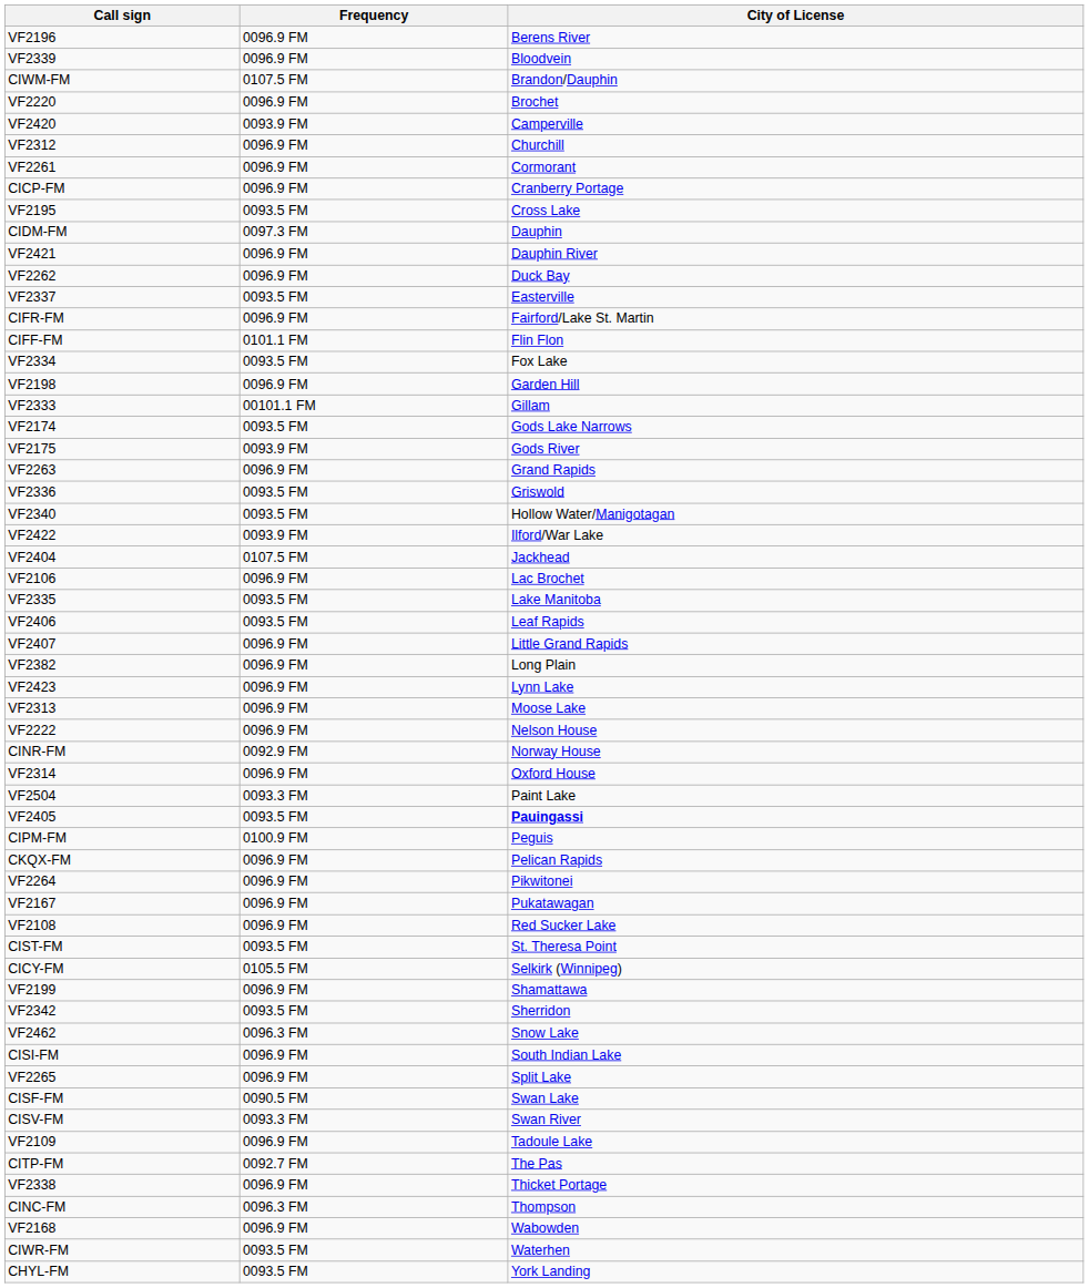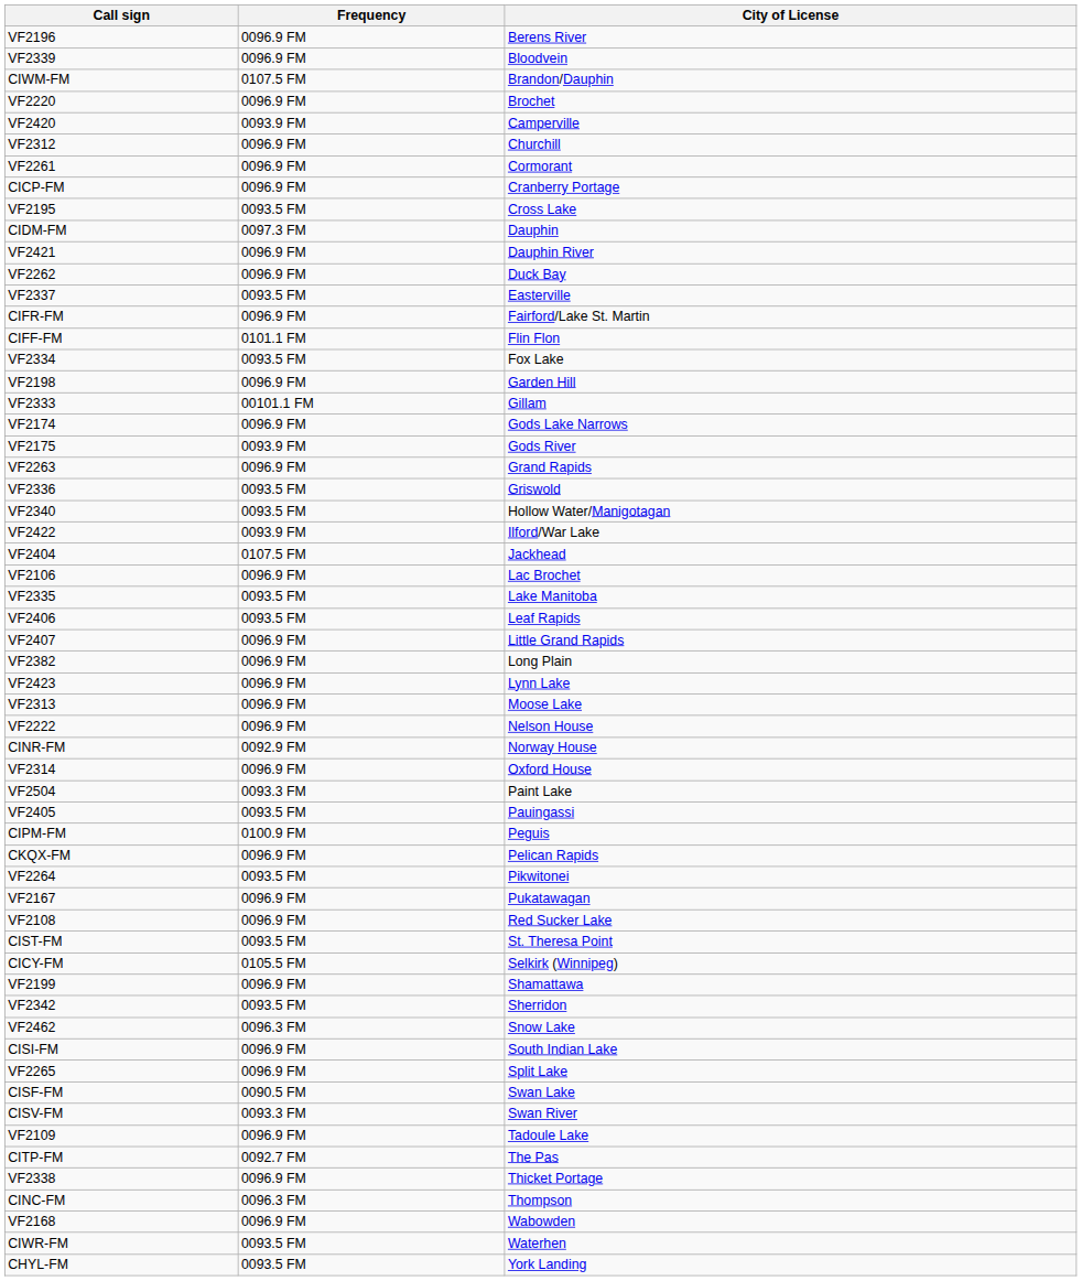VF2174 | Frequency: 0093.5 FM -> 0096.9 FM
VF2405 | City of License: bold -> normal
VF2264 | Frequency: 0096.9 FM -> 0093.5 FM
